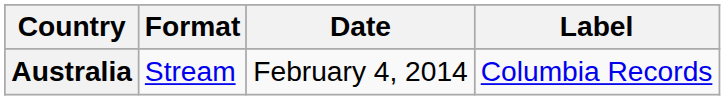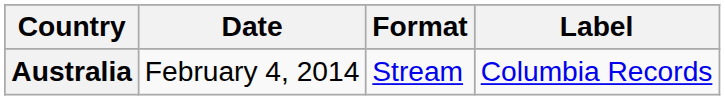columns swapped: Date <-> Format
